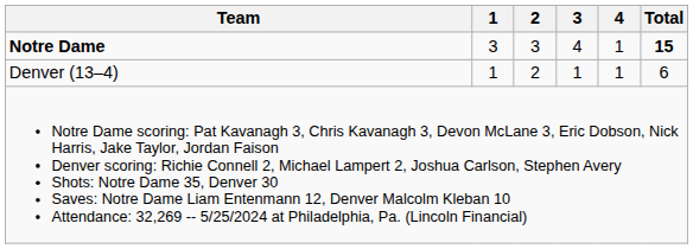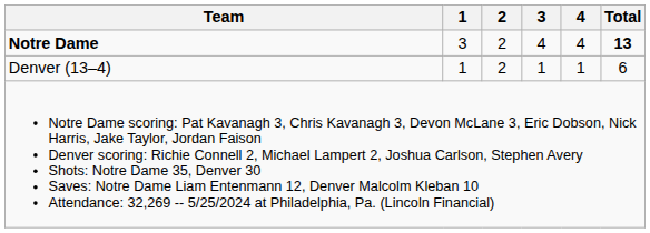Notre Dame | 2: 3 -> 2
Notre Dame | 4: 1 -> 4
Notre Dame | Total: 15 -> 13
